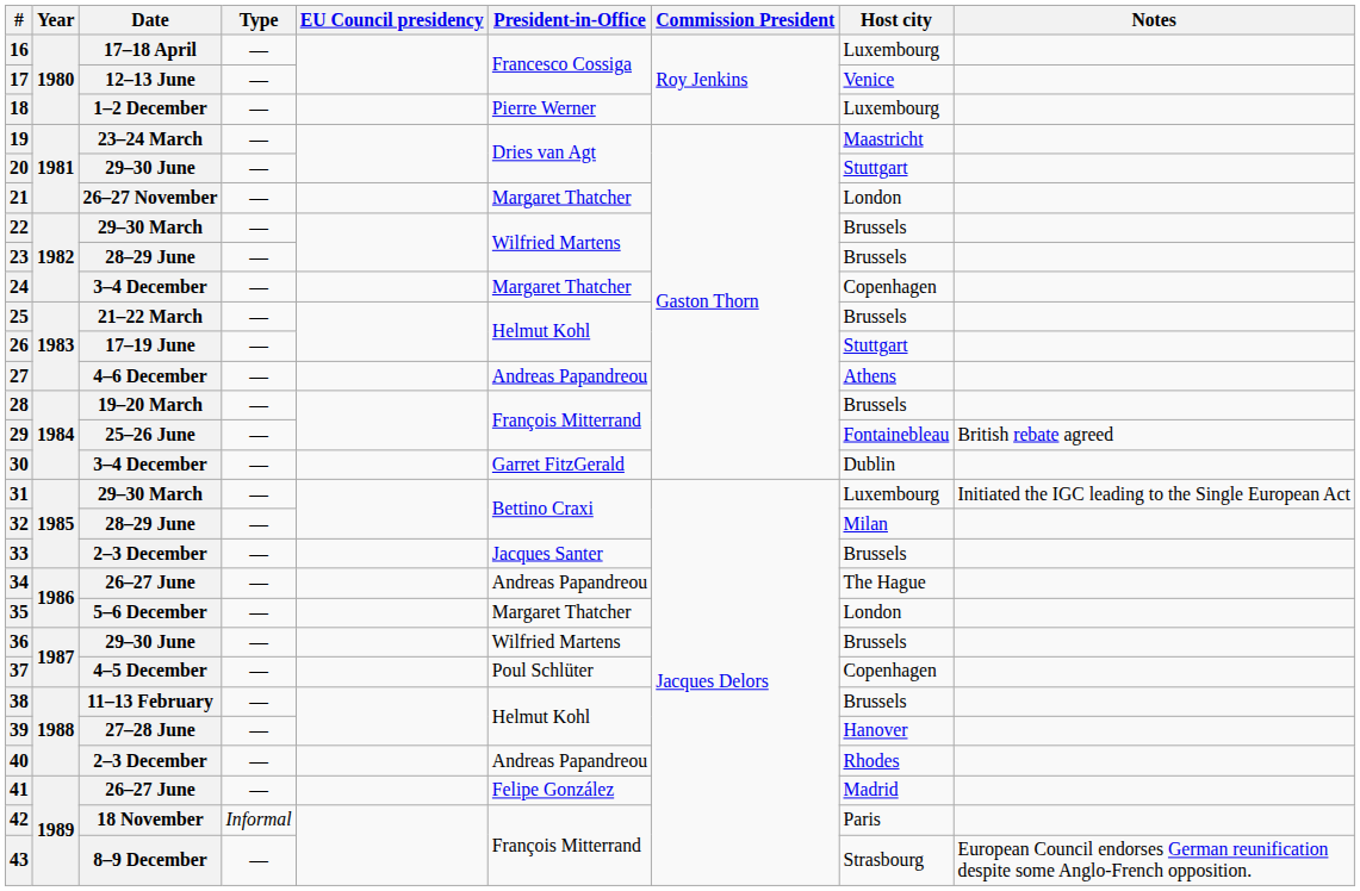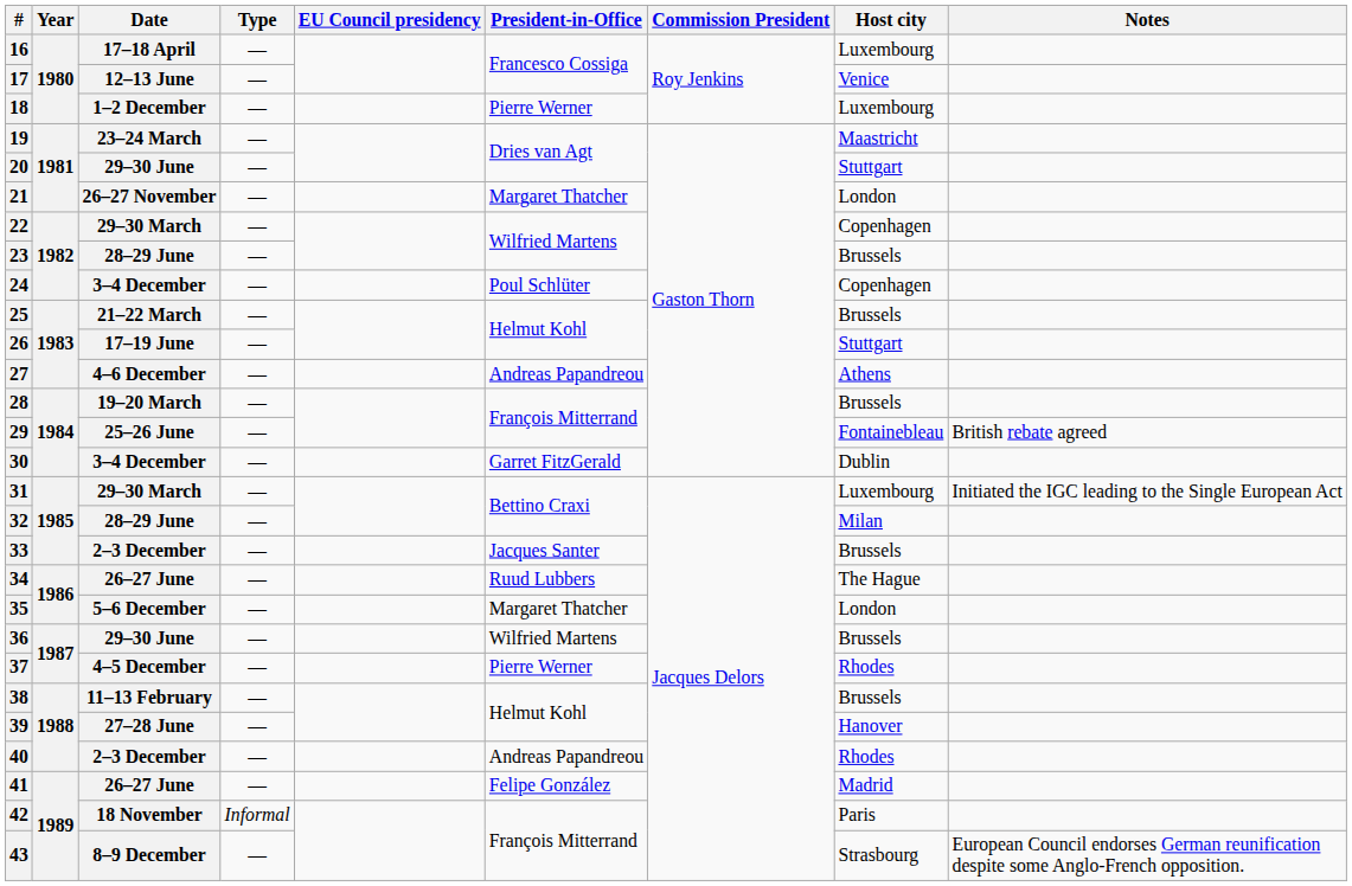22 | Host city: Brussels -> Copenhagen
24 | President-in-Office: Margaret Thatcher -> Poul Schlüter
34 | President-in-Office: Andreas Papandreou -> Ruud Lubbers
37 | President-in-Office: Poul Schlüter -> Pierre Werner
37 | Host city: Copenhagen -> Rhodes
